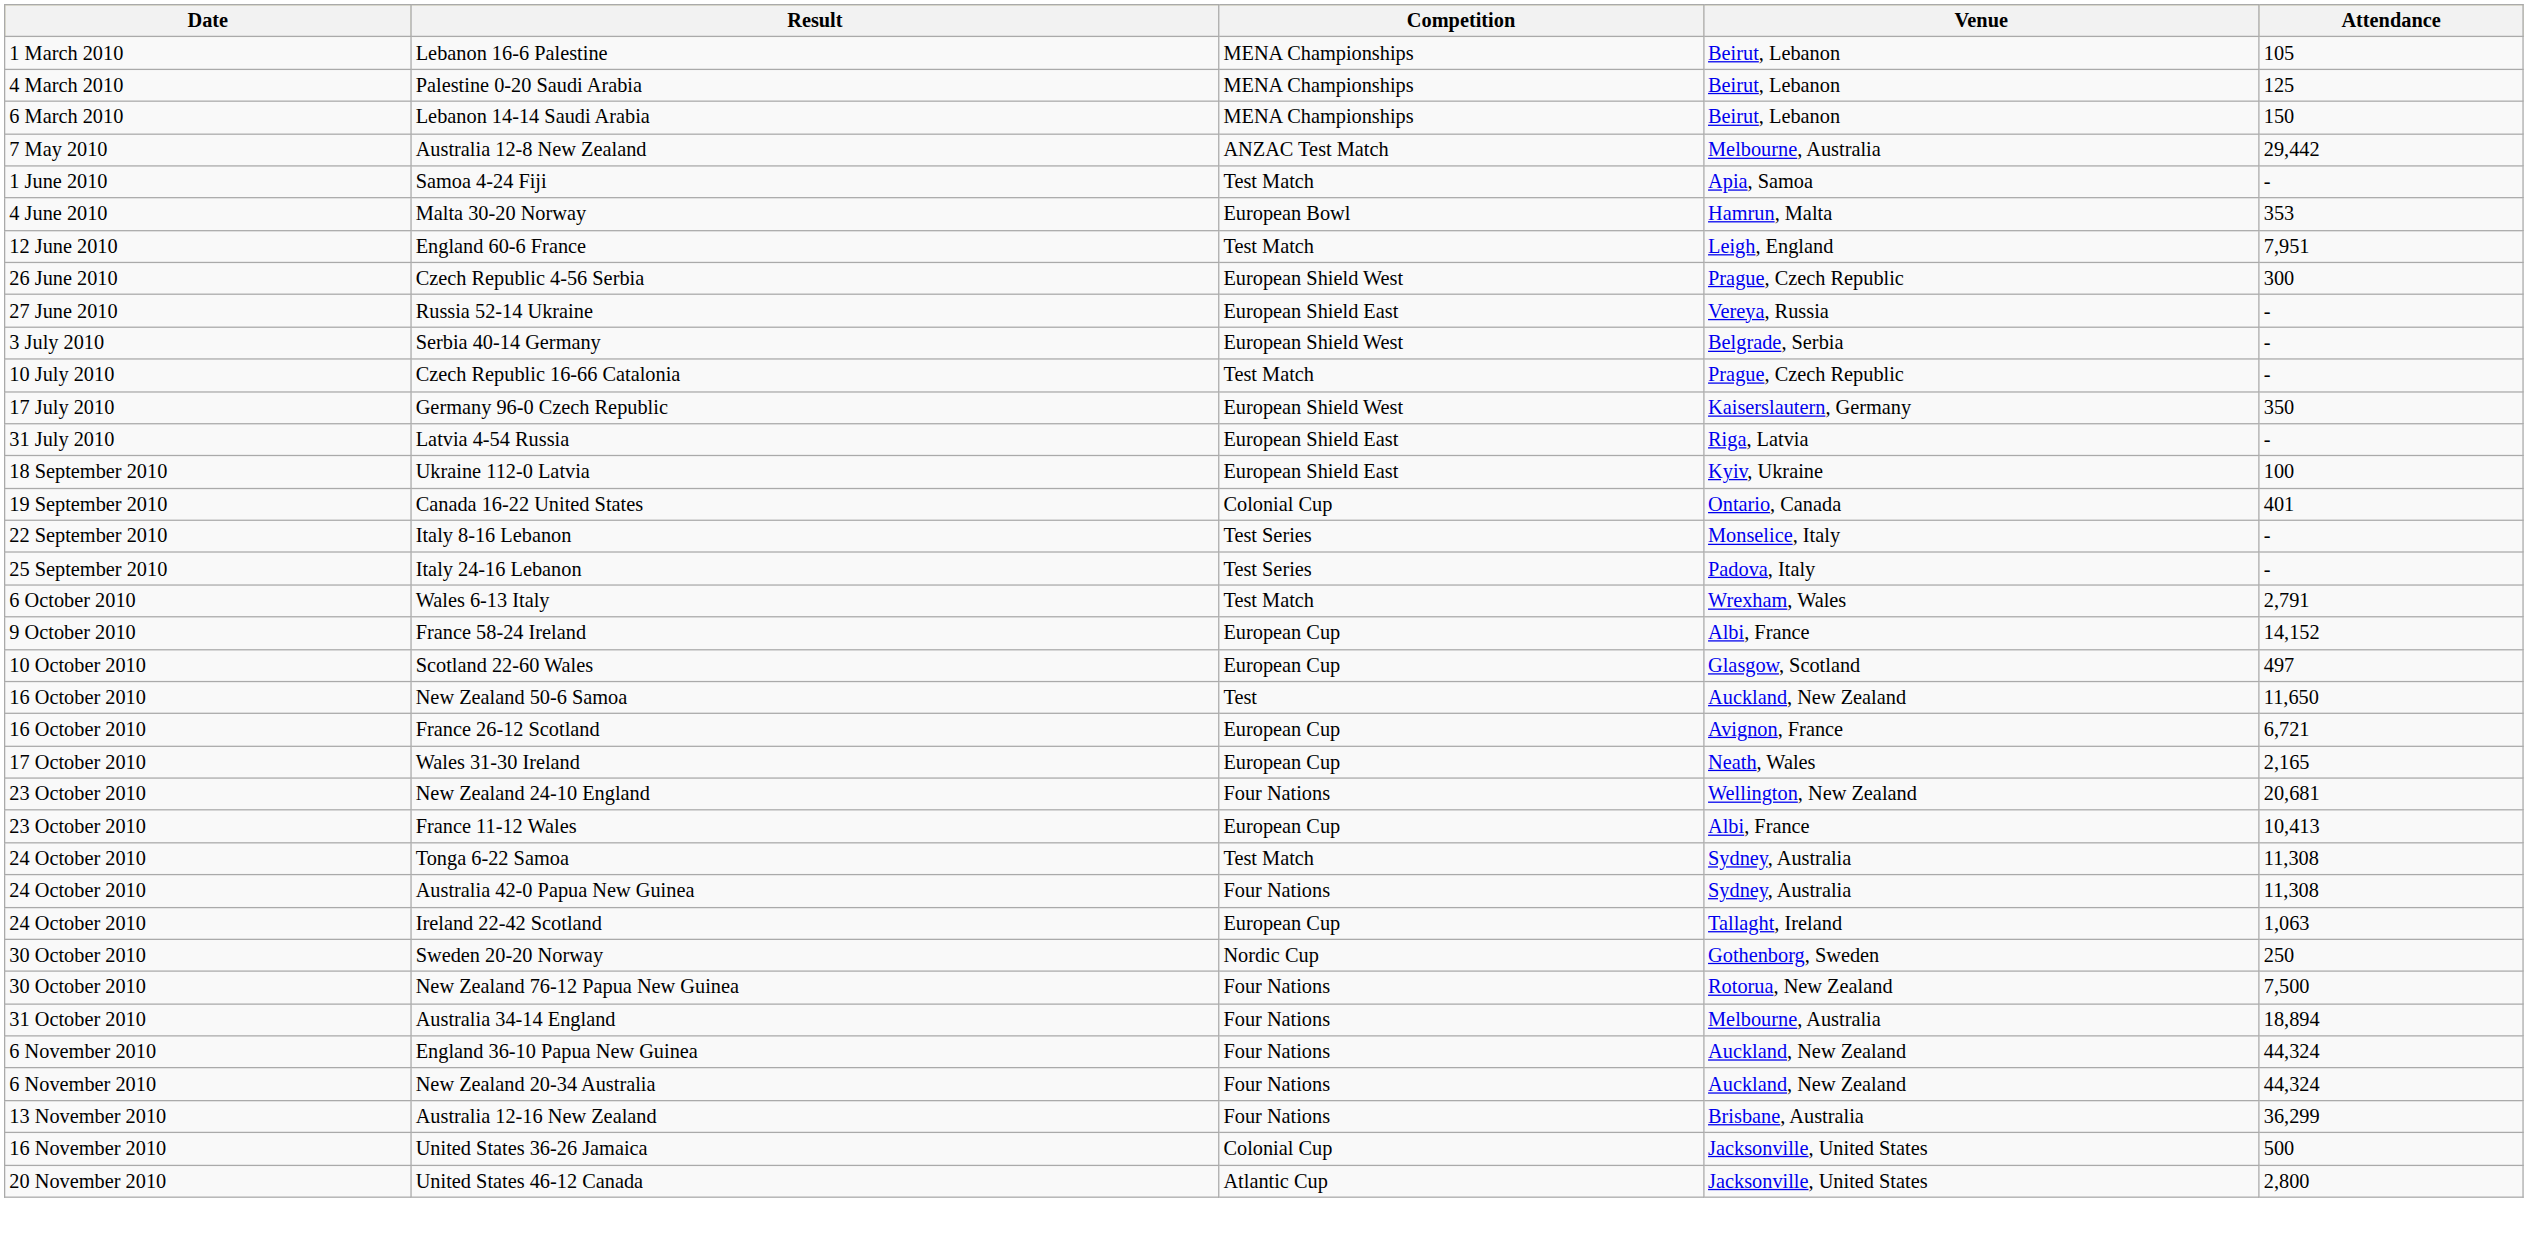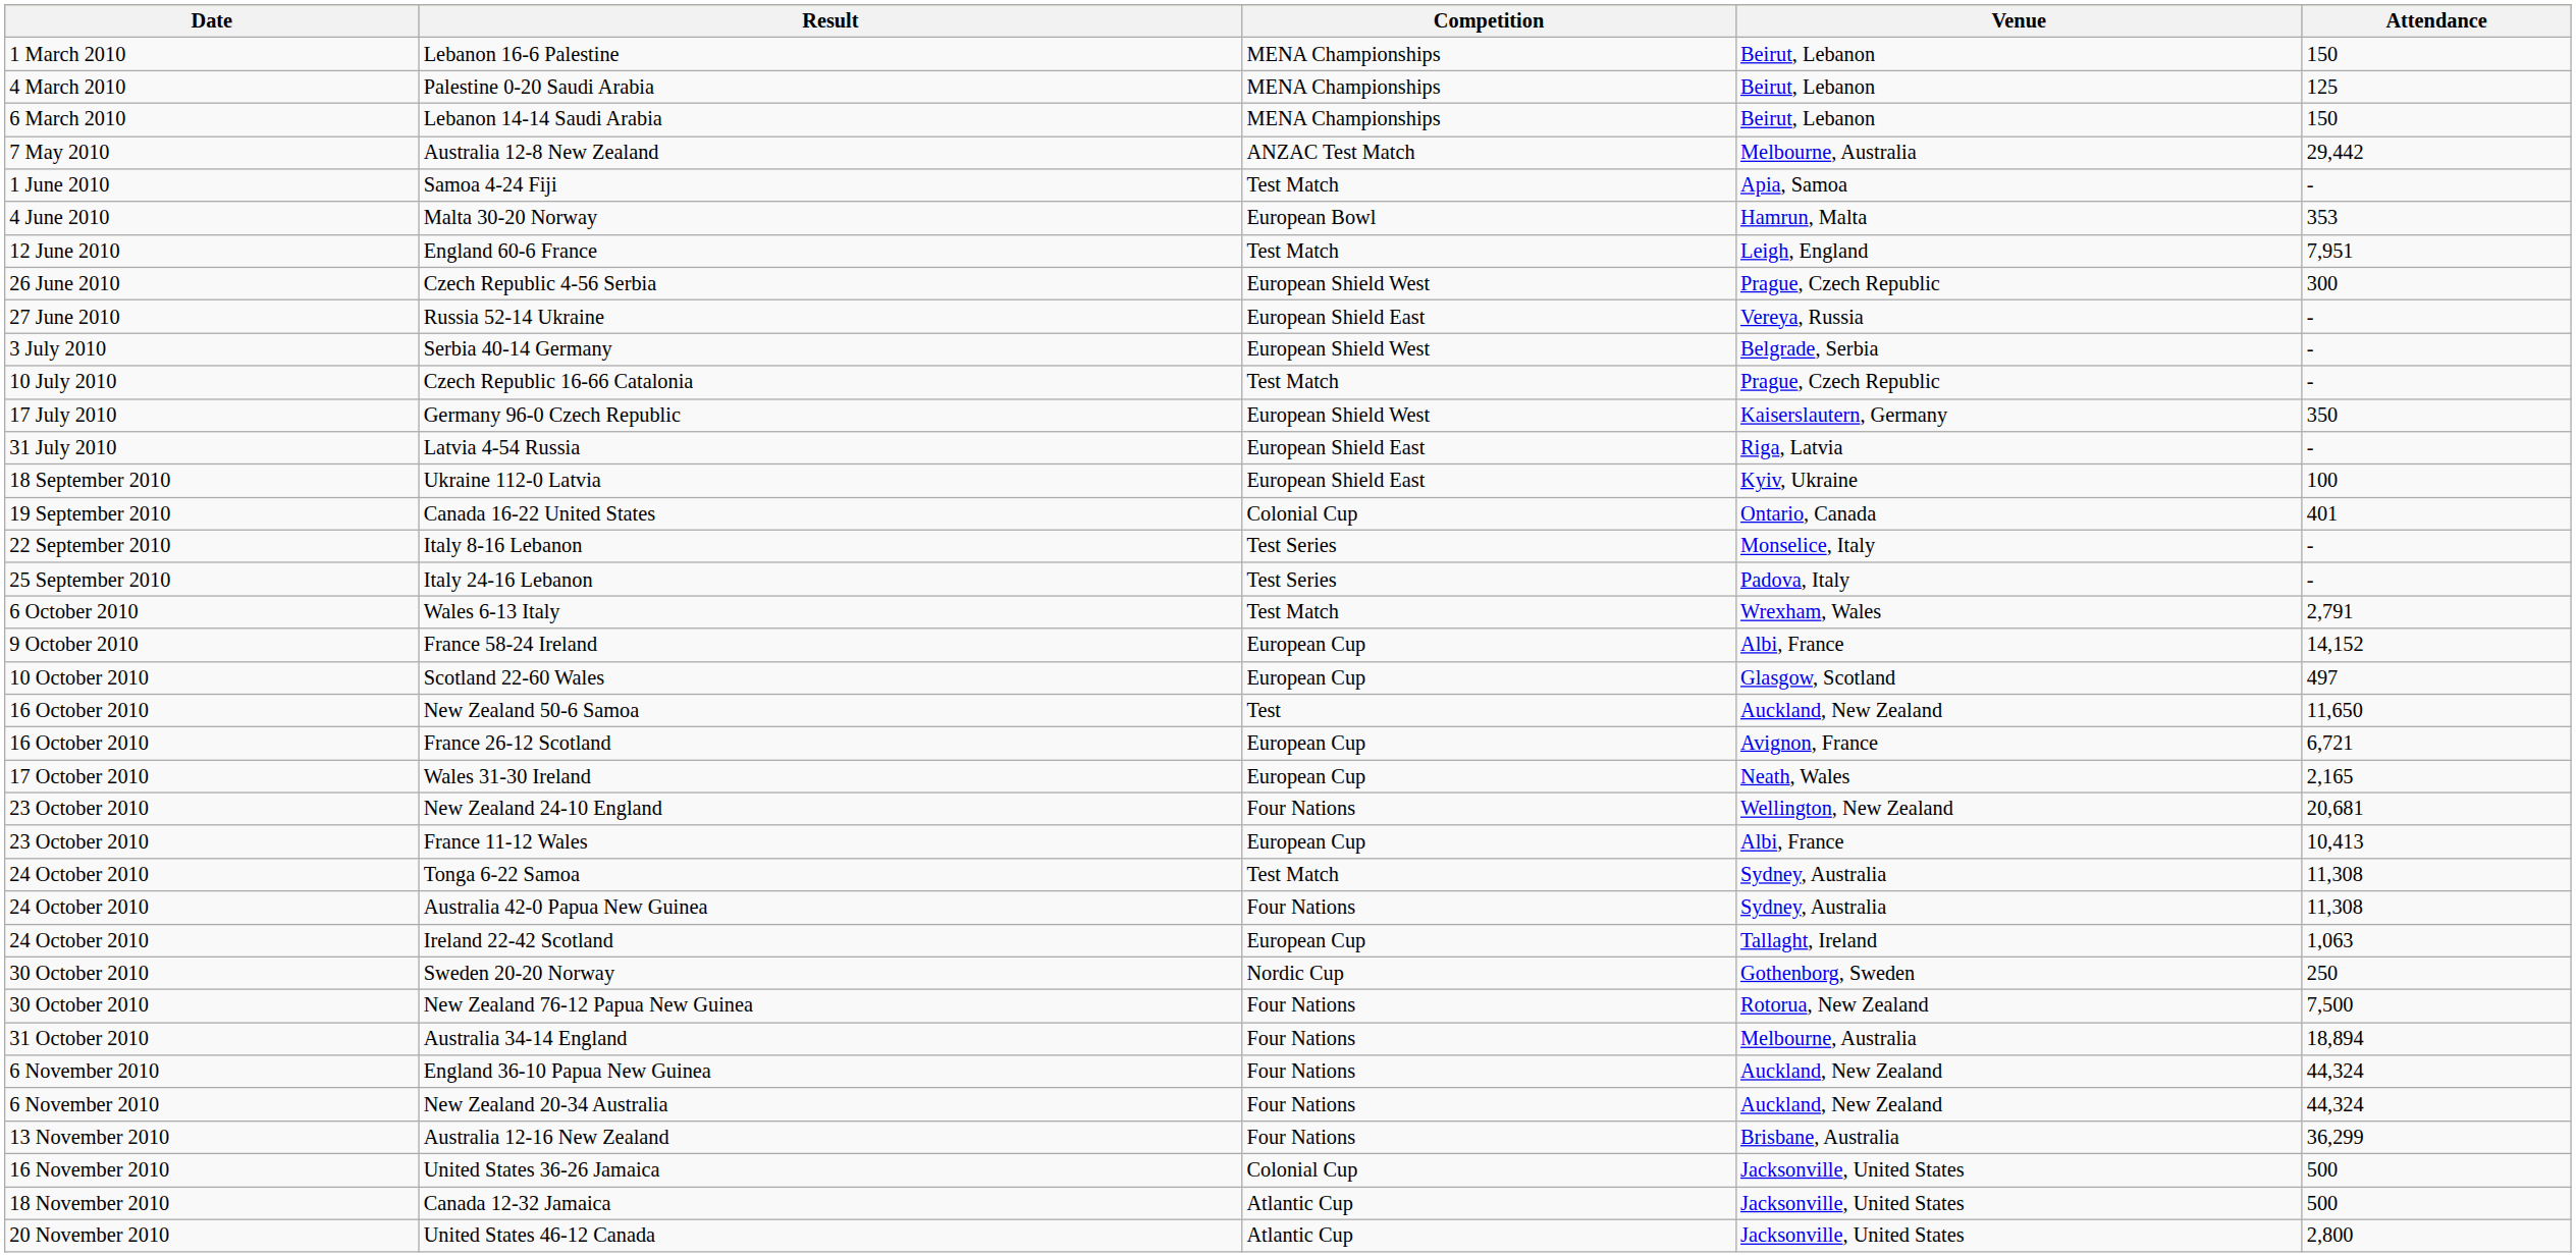Lebanon 16-6 Palestine | Attendance: 105 -> 150
+ row: 18 November 2010 | Canada 12-32 Jamaica | Atlantic Cup | Jacksonville, United States | 500
